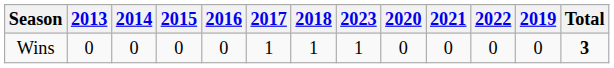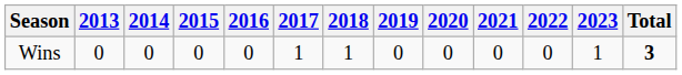columns swapped: 2019 <-> 2023
